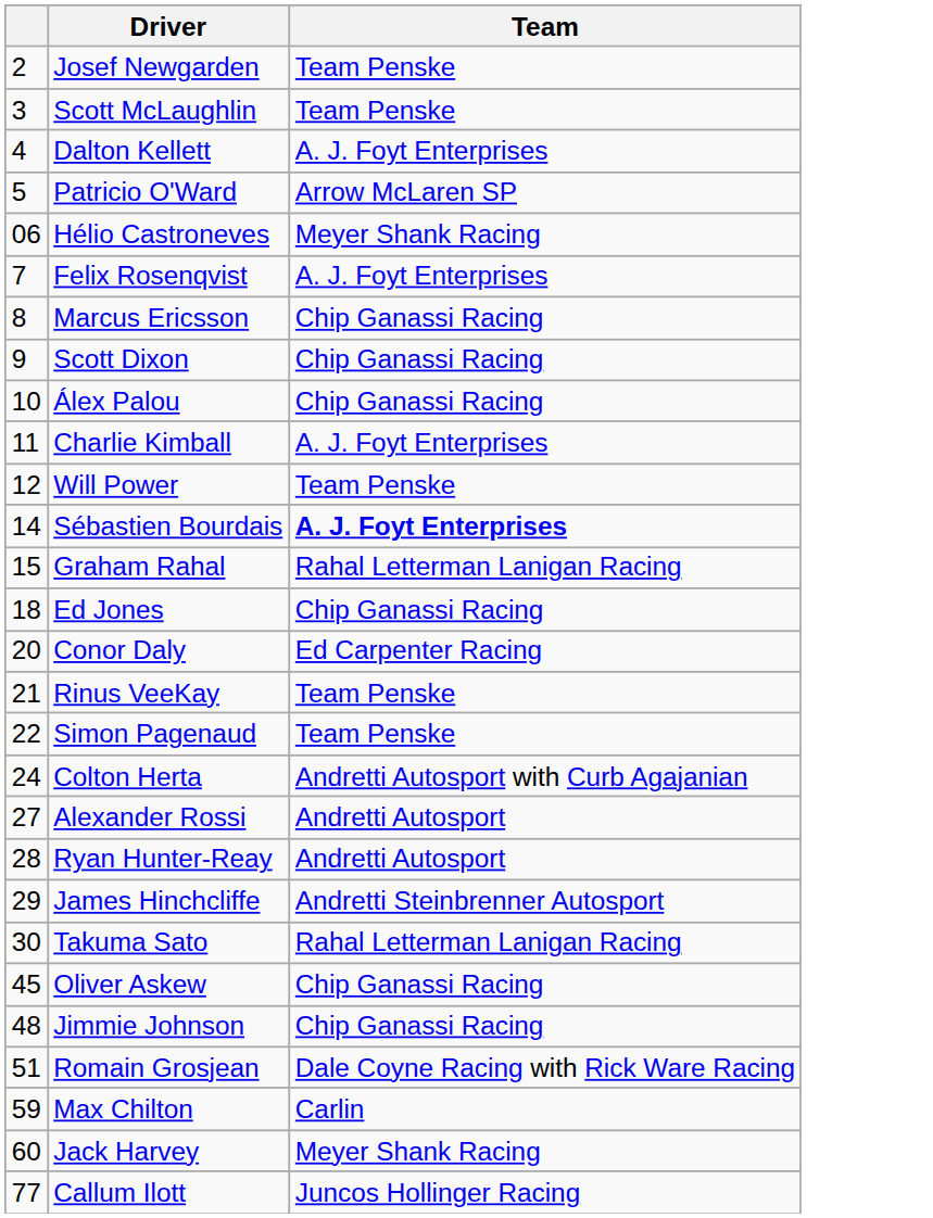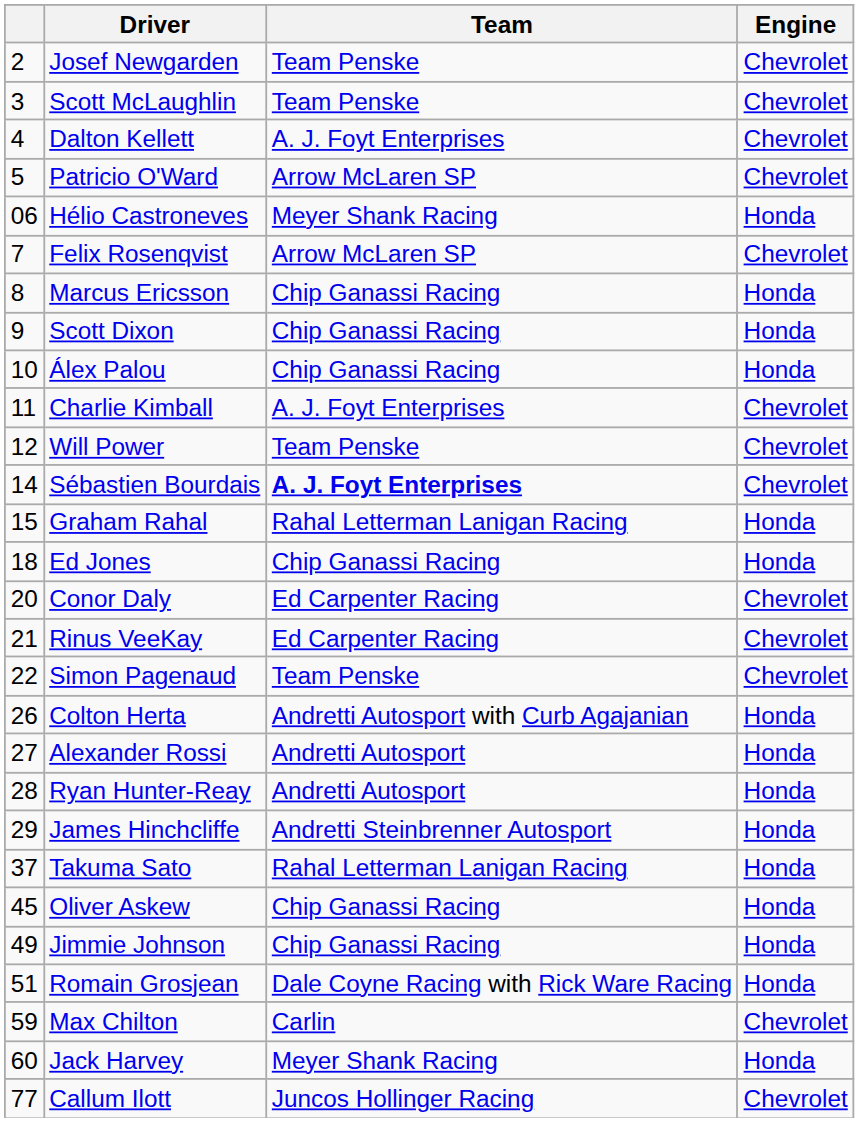+ column: Engine | Chevrolet | Chevrolet | Chevrolet | Chevrolet | Honda | Chevrolet | Honda | Honda | Honda | Chevrolet | Chevrolet | Chevrolet | Honda | Honda | Chevrolet | Chevrolet | Chevrolet | Honda | Honda | Honda | Honda | Honda | Honda | Honda | Honda | Chevrolet | Honda | Chevrolet
Felix Rosenqvist | Team: A. J. Foyt Enterprises -> Arrow McLaren SP
Rinus VeeKay | Team: Team Penske -> Ed Carpenter Racing
Colton Herta | column 1: 24 -> 26
Takuma Sato | column 1: 30 -> 37
Jimmie Johnson | column 1: 48 -> 49
